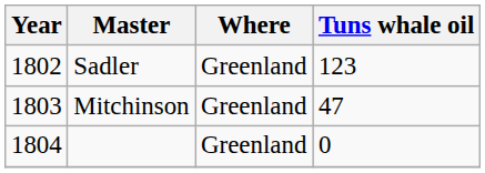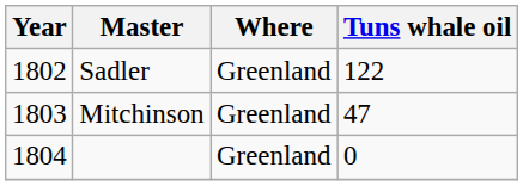Sadler | Tuns whale oil: 123 -> 122
